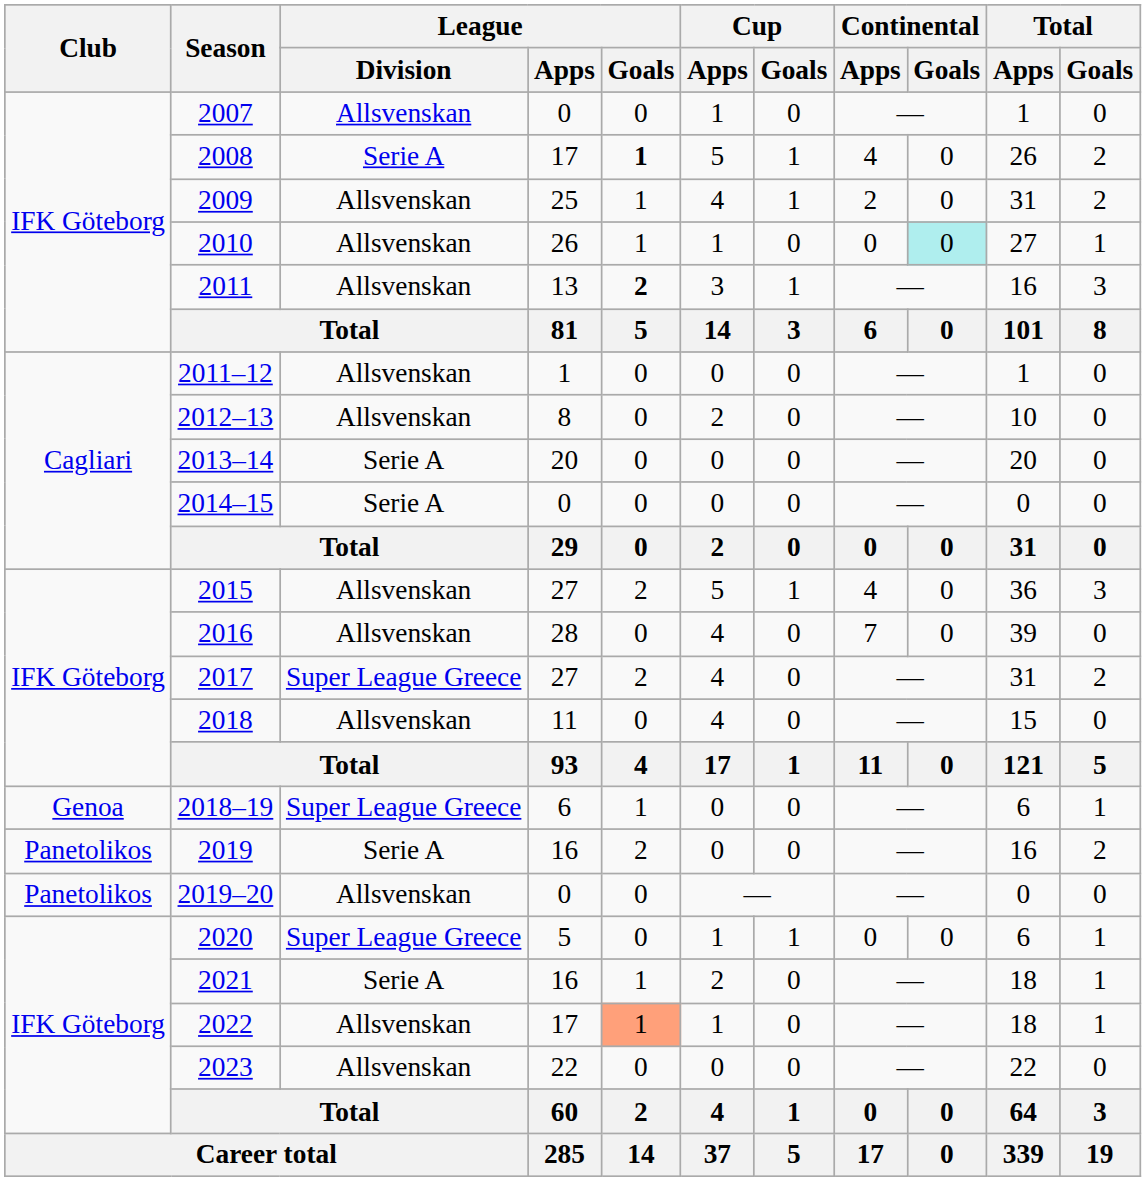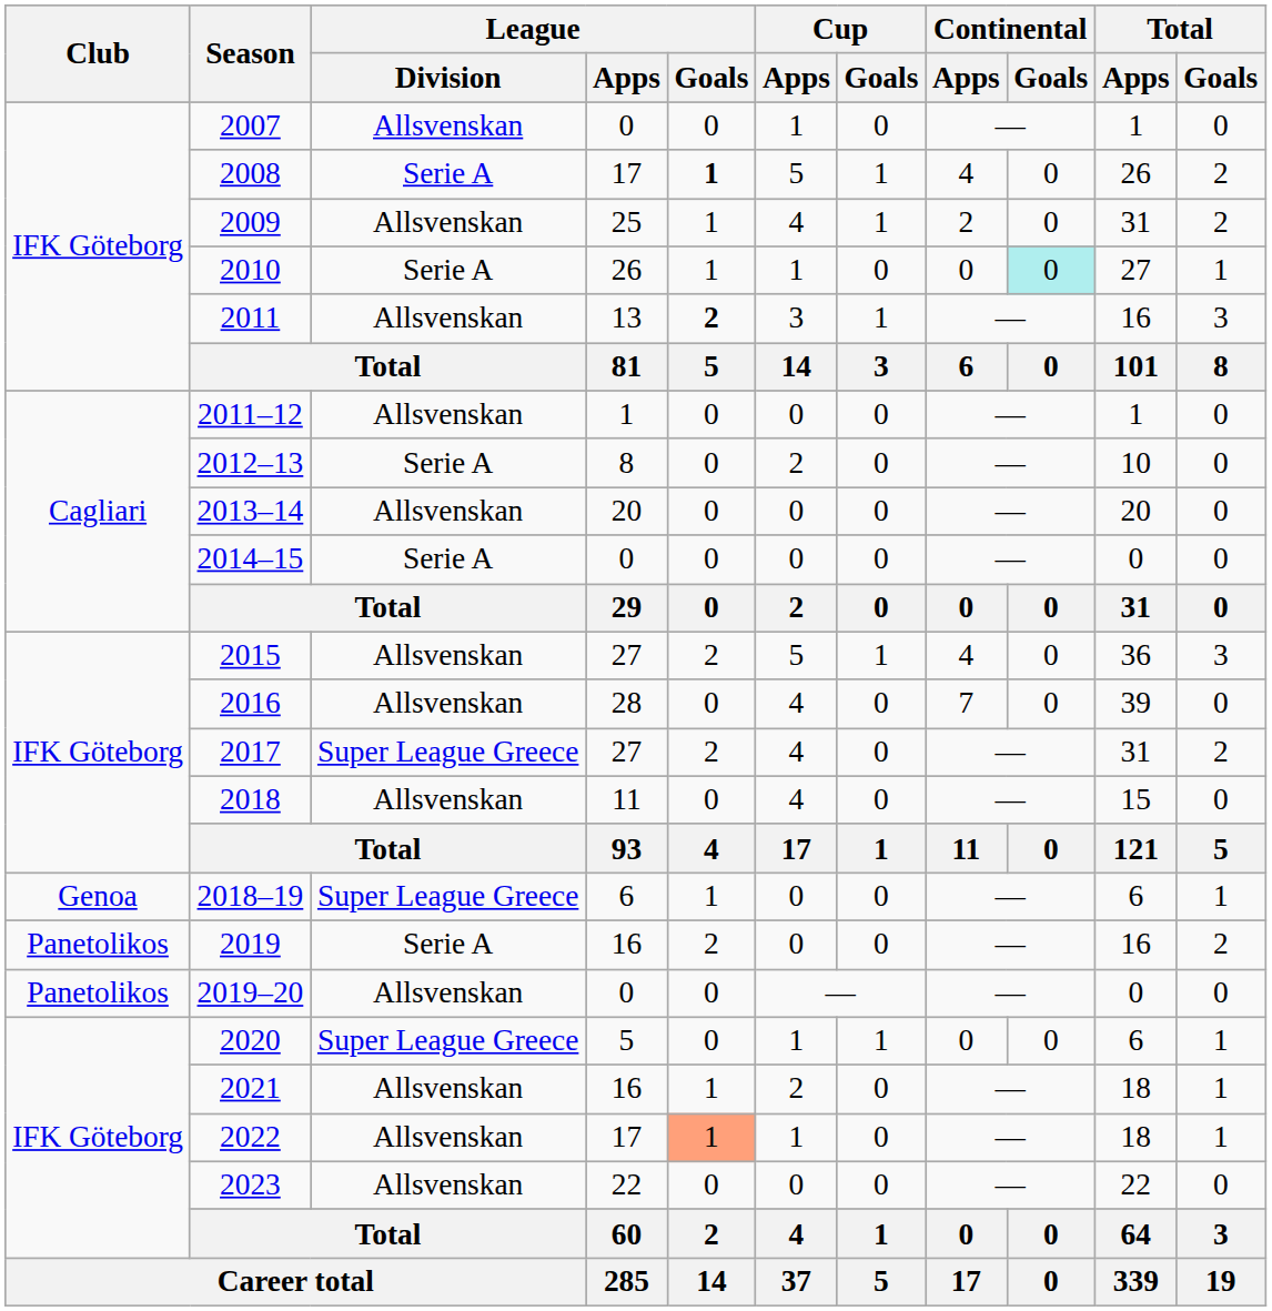2010 | League / Division: Allsvenskan -> Serie A
2012–13 | League / Division: Allsvenskan -> Serie A
2013–14 | League / Division: Serie A -> Allsvenskan
2021 | League / Division: Serie A -> Allsvenskan
